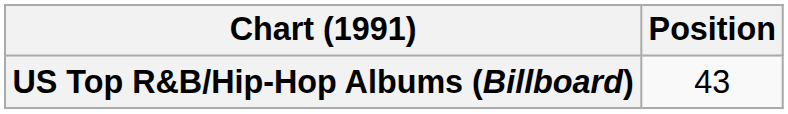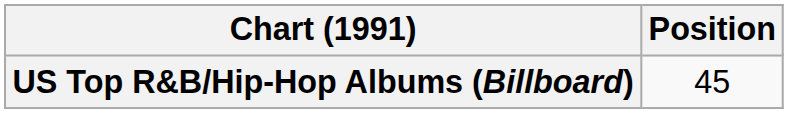US Top R&B/Hip-Hop Albums (Billboard) | Position: 43 -> 45
